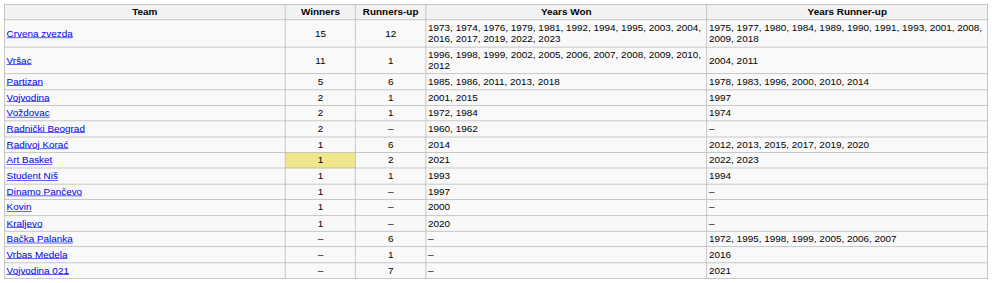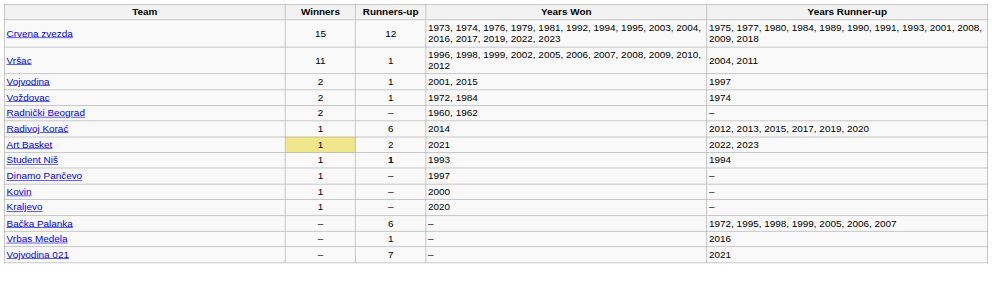- row: Partizan | 5 | 6 | 1985, 1986, 2011, 2013, 2018 | 1978, 1983, 1996, 2000, 2010, 2014
Student Niš | Runners-up: normal -> bold
